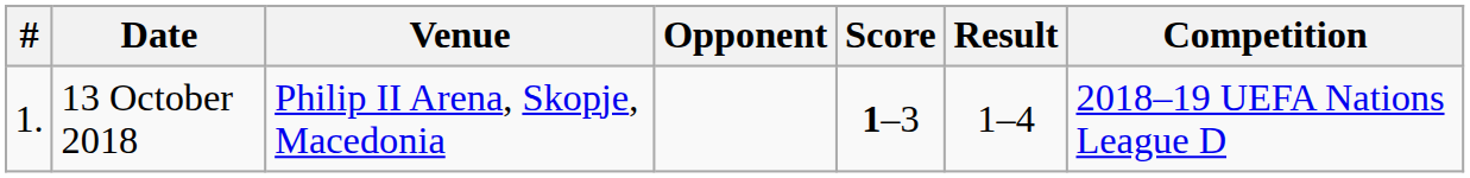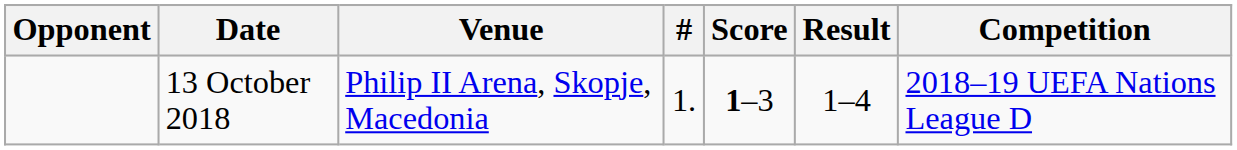columns swapped: # <-> Opponent
